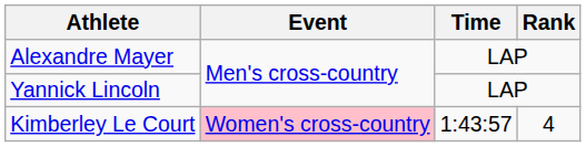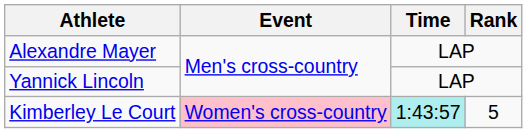Kimberley Le Court | Time: no background -> paleturquoise background
Kimberley Le Court | Rank: 4 -> 5
